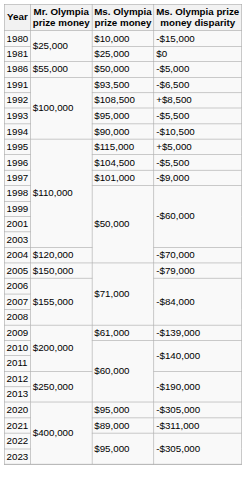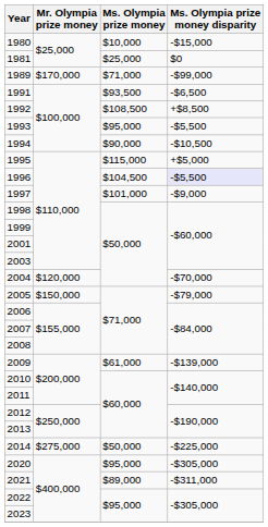- row: 1986 | $55,000 | $50,000 | -$5,000
+ row: 1989 | $170,000 | $71,000 | -$99,000
1996 | Ms. Olympia prize money disparity: no background -> lavender background
+ row: 2014 | $275,000 | $50,000 | -$225,000
